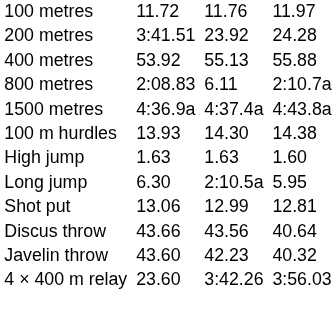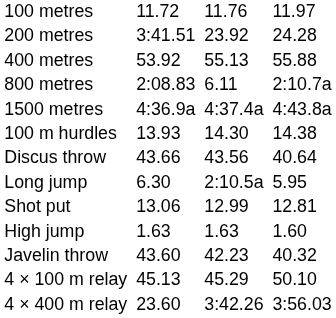rows swapped: High jump <-> Discus throw
+ row: 4 × 100 m relay | 45.13 | 45.29 | 50.10
